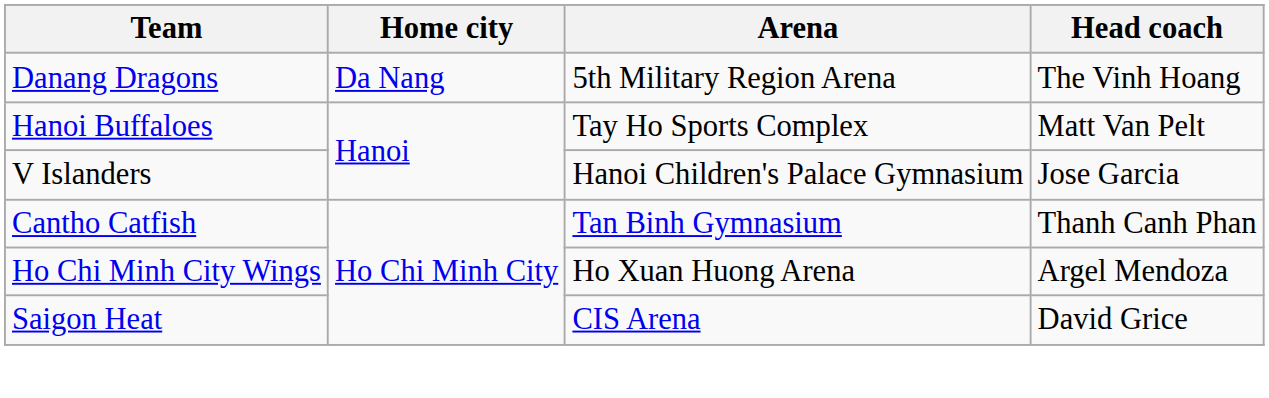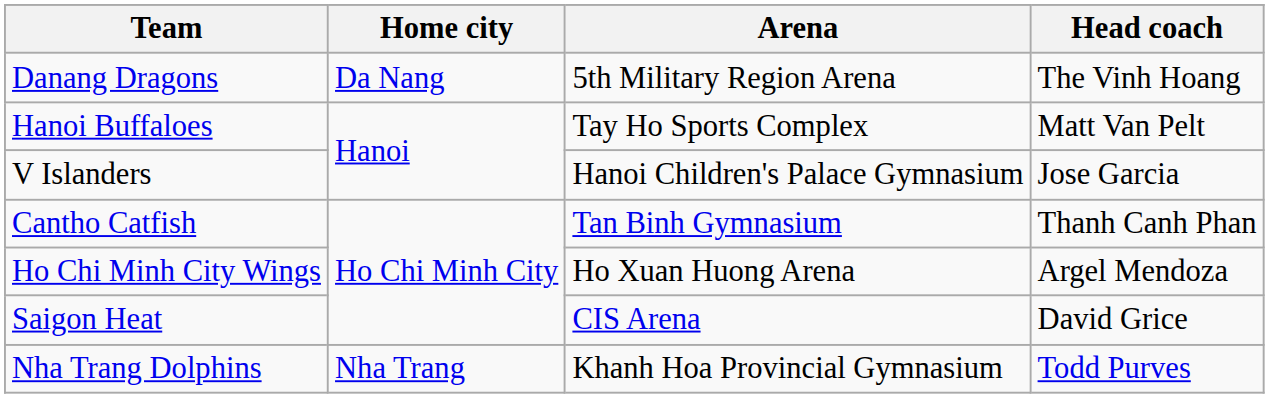+ row: Nha Trang Dolphins | Nha Trang | Khanh Hoa Provincial Gymnasium | Todd Purves
